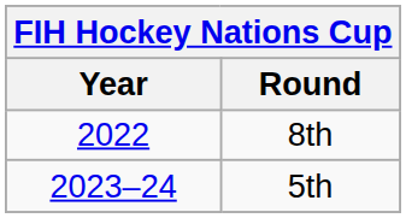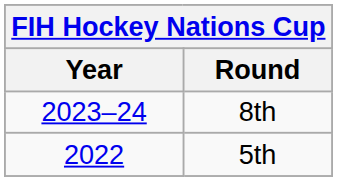8th | Year: 2022 -> 2023–24
5th | Year: 2023–24 -> 2022
